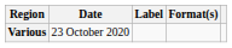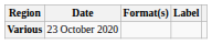columns swapped: Format(s) <-> Label
